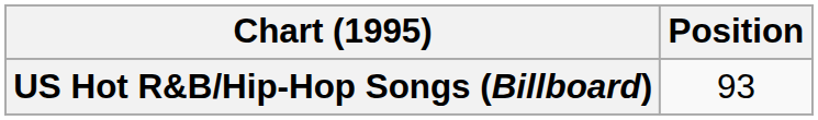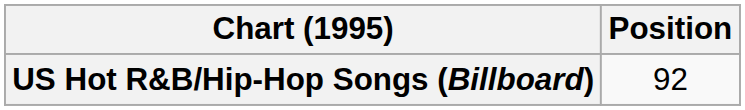US Hot R&B/Hip-Hop Songs (Billboard) | Position: 93 -> 92
